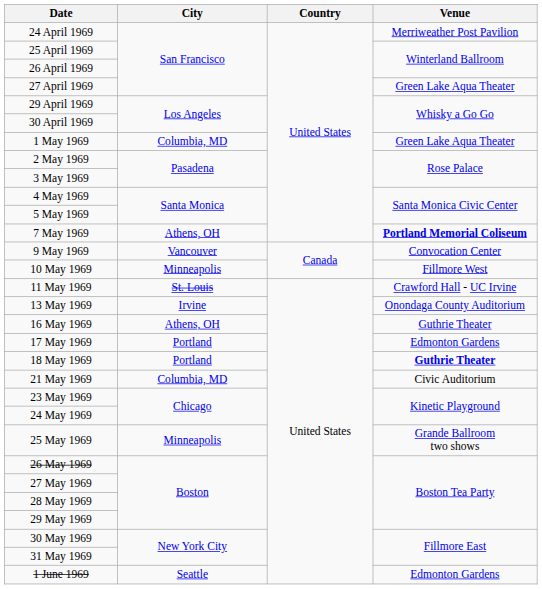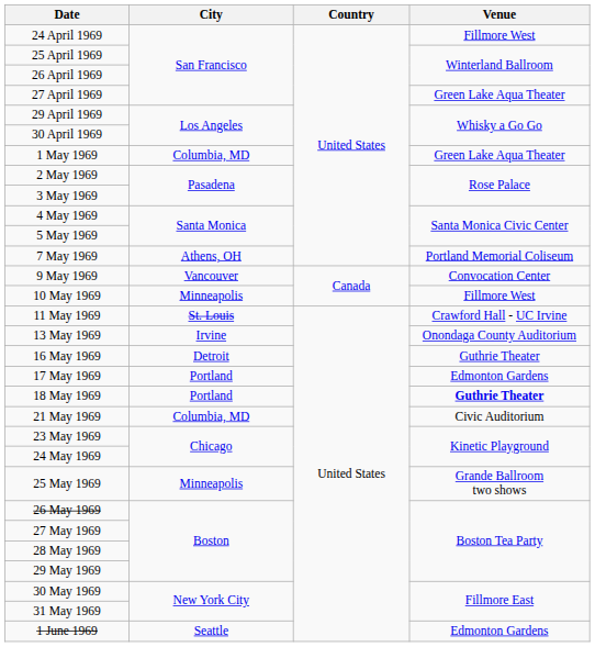24 April 1969 | Venue: Merriweather Post Pavilion -> Fillmore West
7 May 1969 | Venue: bold -> normal
16 May 1969 | City: Athens, OH -> Detroit
